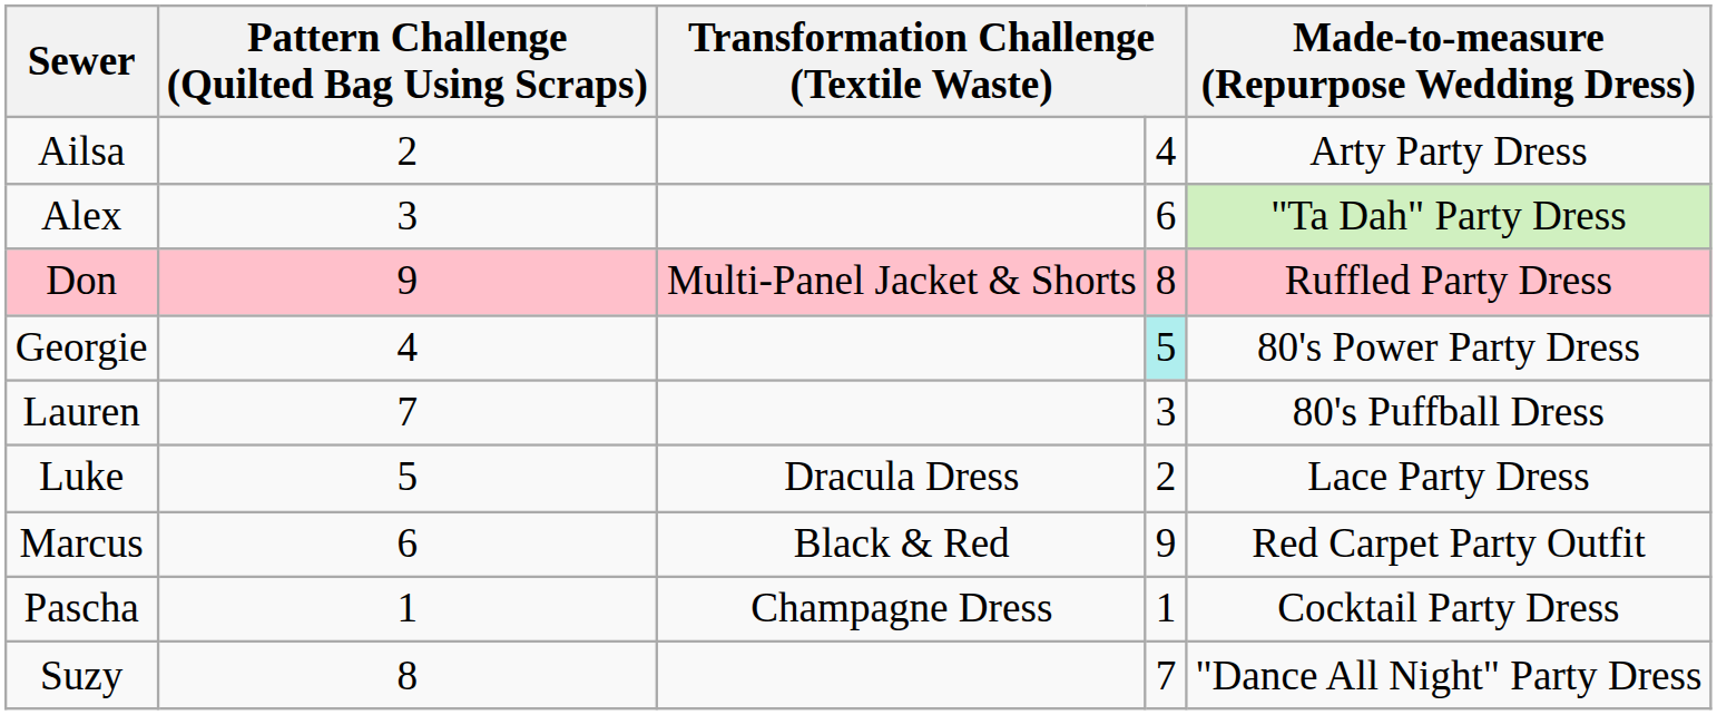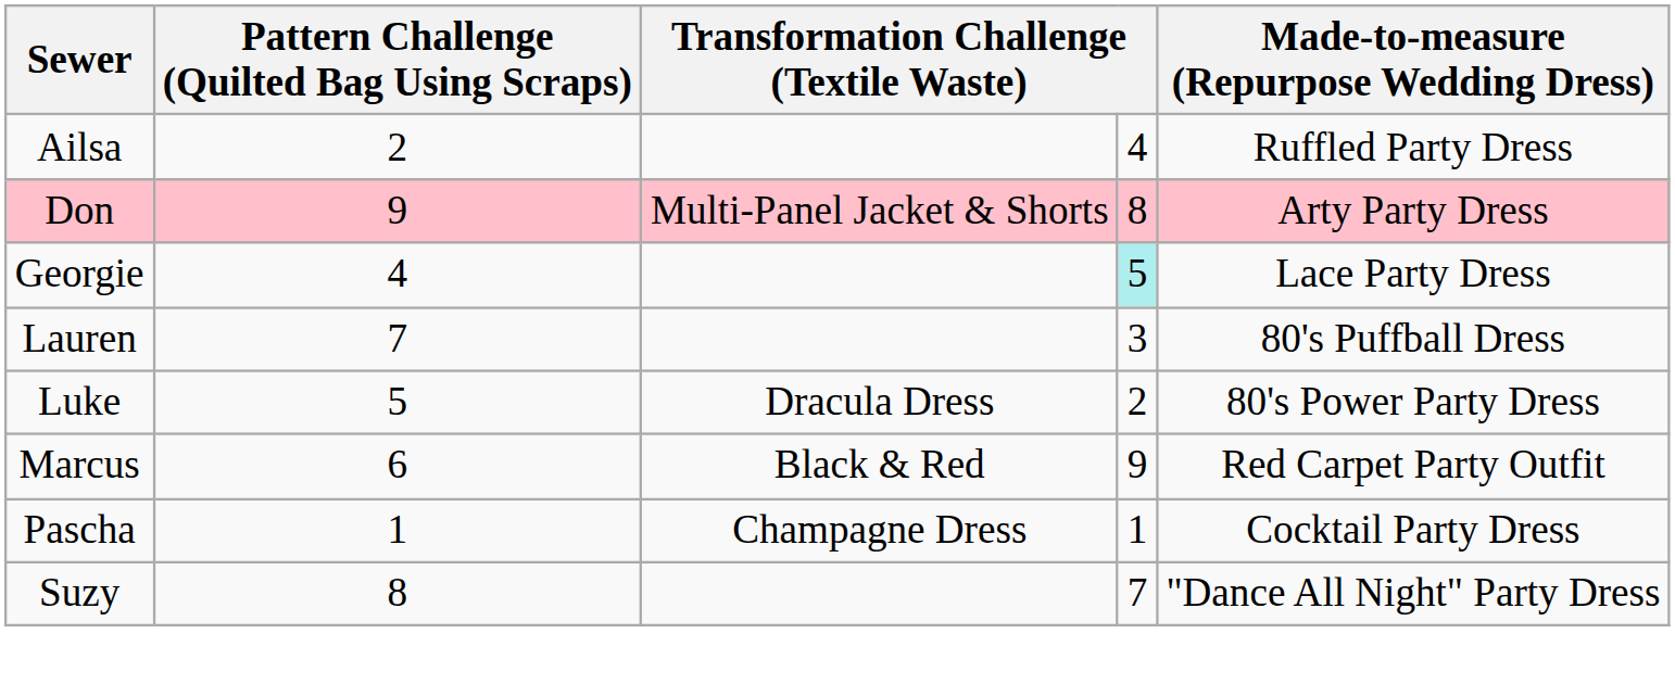Ailsa | Made-to-measure (Repurpose Wedding Dress): Arty Party Dress -> Ruffled Party Dress
- row: Alex | 3 | 6 | "Ta Dah" Party Dress
Don | Made-to-measure (Repurpose Wedding Dress): Ruffled Party Dress -> Arty Party Dress
Georgie | Made-to-measure (Repurpose Wedding Dress): 80's Power Party Dress -> Lace Party Dress
Luke | Made-to-measure (Repurpose Wedding Dress): Lace Party Dress -> 80's Power Party Dress
